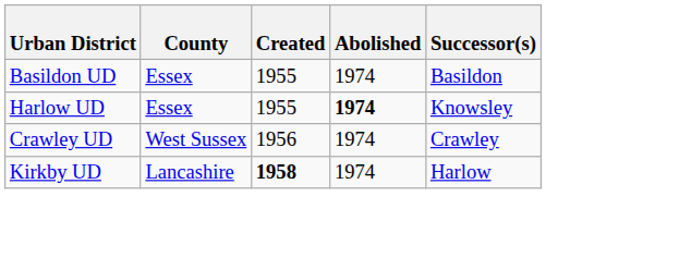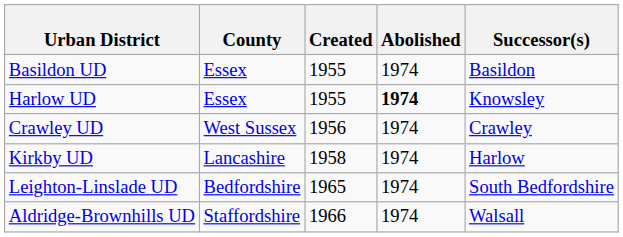Kirkby UD | Created: bold -> normal
+ row: Leighton-Linslade UD | Bedfordshire | 1965 | 1974 | South Bedfordshire
+ row: Aldridge-Brownhills UD | Staffordshire | 1966 | 1974 | Walsall
